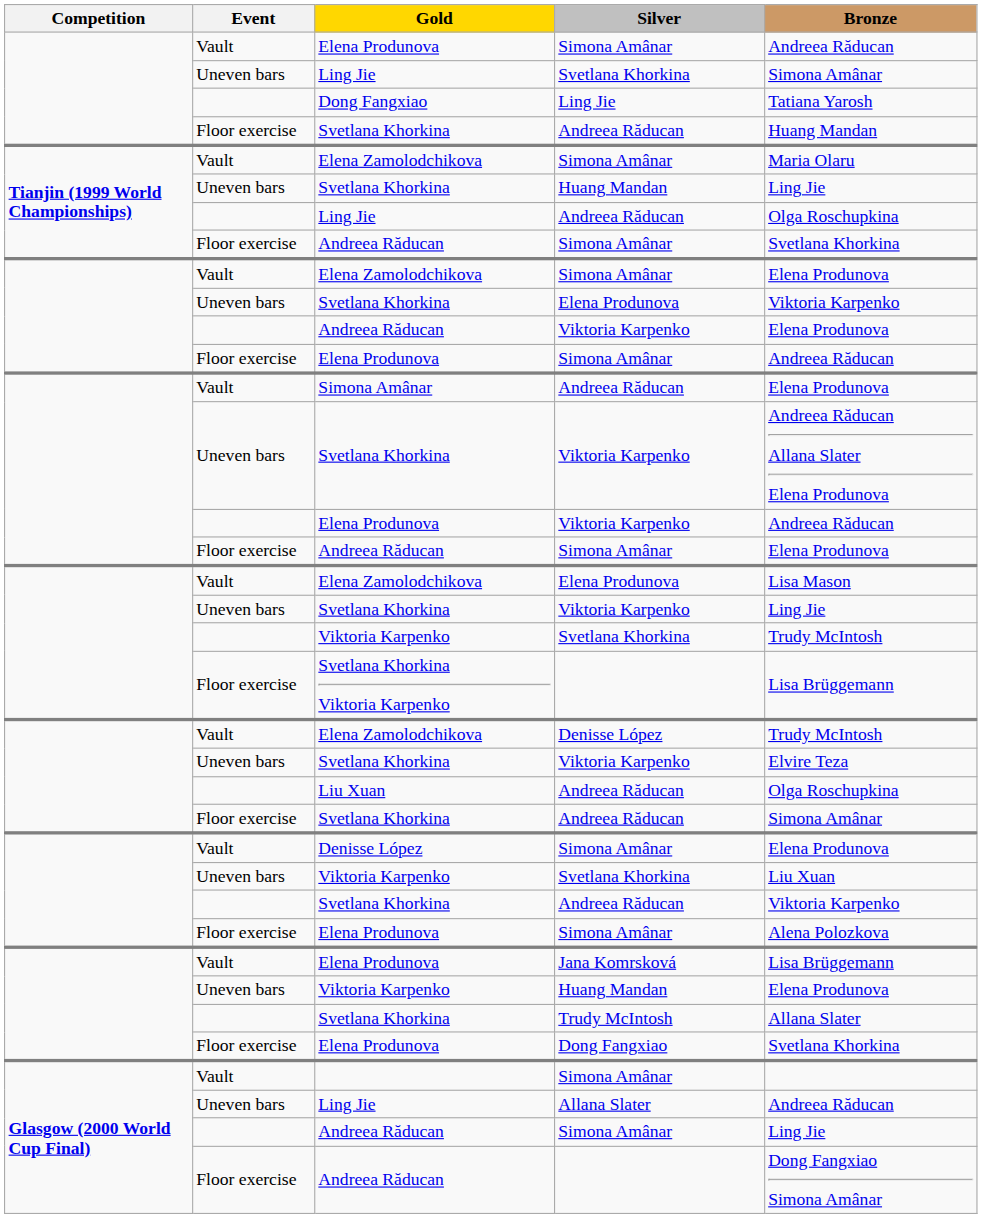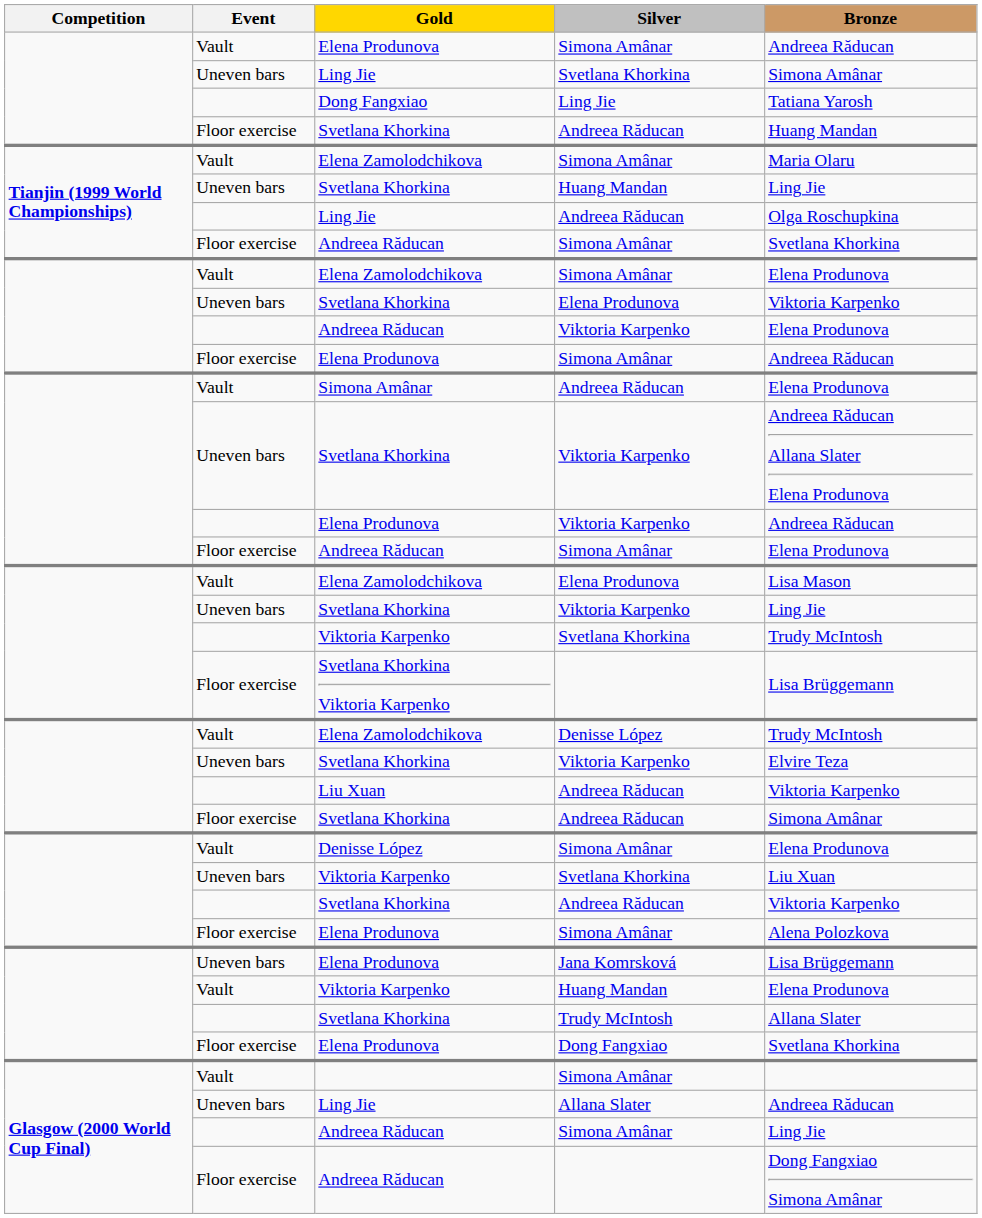Liu Xuan / Andreea Răducan | Bronze: Olga Roschupkina -> Viktoria Karpenko
Jana Komrsková | Event: Vault -> Uneven bars
Viktoria Karpenko / Huang Mandan | Event: Uneven bars -> Vault
